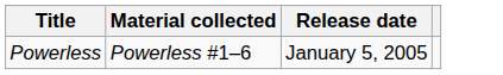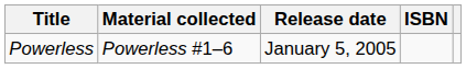+ column: ISBN
